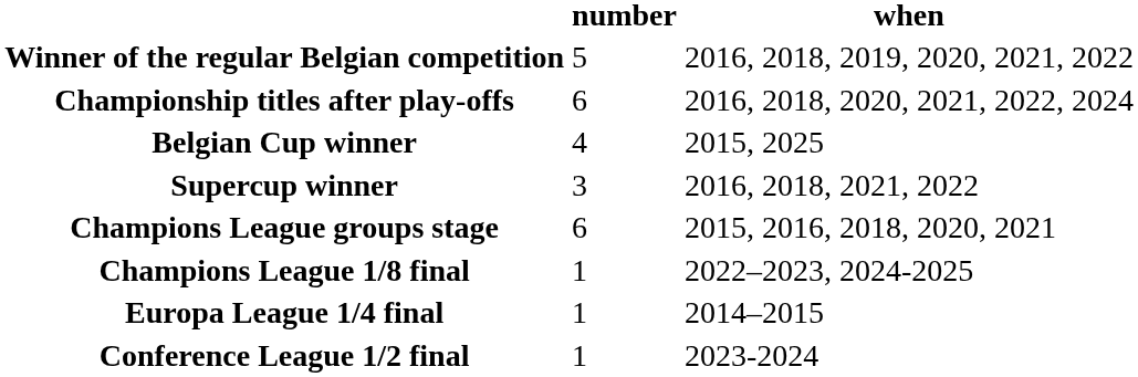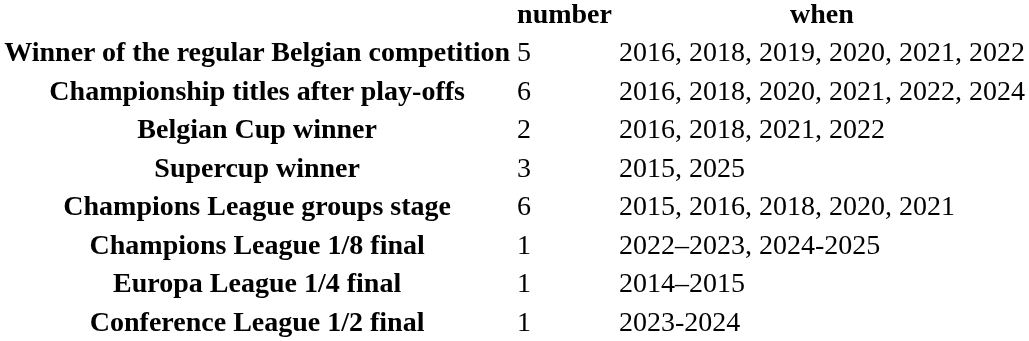Belgian Cup winner | number: 4 -> 2
Belgian Cup winner | when: 2015, 2025 -> 2016, 2018, 2021, 2022
Supercup winner | when: 2016, 2018, 2021, 2022 -> 2015, 2025
